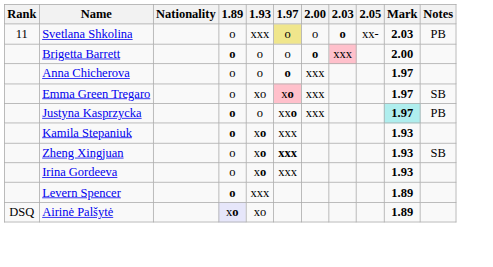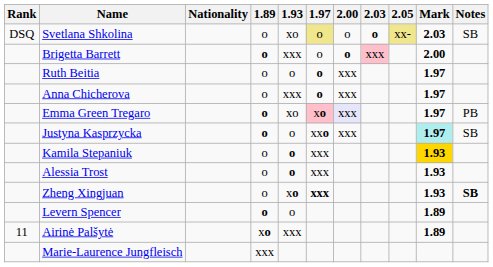Svetlana Shkolina | Rank: 11 -> DSQ
Svetlana Shkolina | 1.93: xxx -> xo
Svetlana Shkolina | 2.05: no background -> khaki background
Svetlana Shkolina | Notes: PB -> SB
Brigetta Barrett | 1.93: o -> xxx
+ row: Ruth Beitia | o | o | o | xxx | 1.97
Anna Chicherova | 1.93: o -> xxx
Emma Green Tregaro | 1.89: normal -> bold
Emma Green Tregaro | 2.00: no background -> lavender background
Emma Green Tregaro | Notes: SB -> PB
Justyna Kasprzycka | Notes: PB -> SB
Kamila Stepaniuk | 1.89: bold -> normal
Kamila Stepaniuk | 1.93: xo -> o
Kamila Stepaniuk | Mark: no background -> gold background
+ row: Alessia Trost | o | o | xxx | 1.93
Zheng Xingjuan | Notes: normal -> bold
- row: Irina Gordeeva | o | xo | xxx | 1.93
Levern Spencer | 1.93: xxx -> o
Airinė Palšytė | Rank: DSQ -> 11
Airinė Palšytė | 1.89: lavender background -> no background
Airinė Palšytė | 1.93: xo -> xxx
+ row: Marie-Laurence Jungfleisch | xxx
